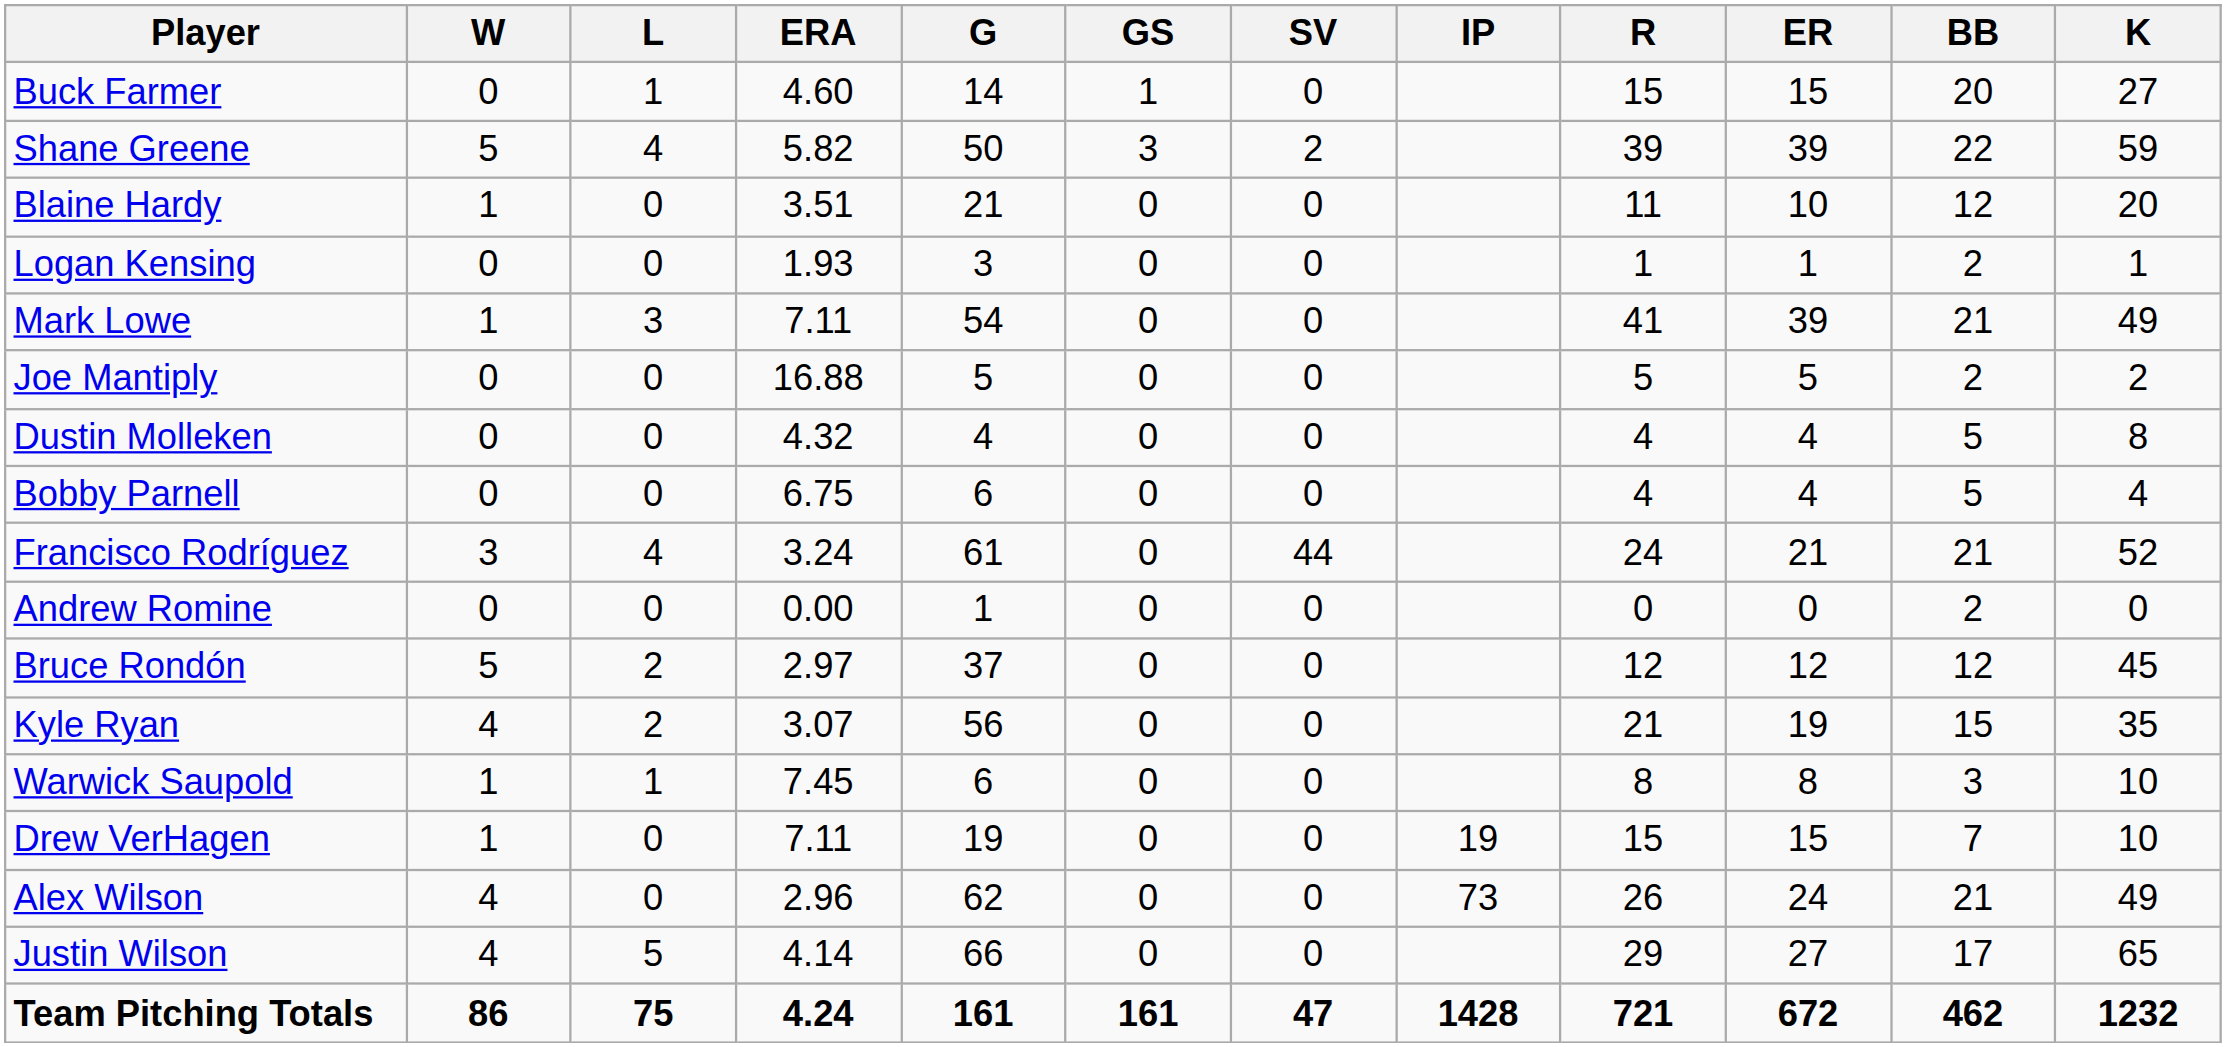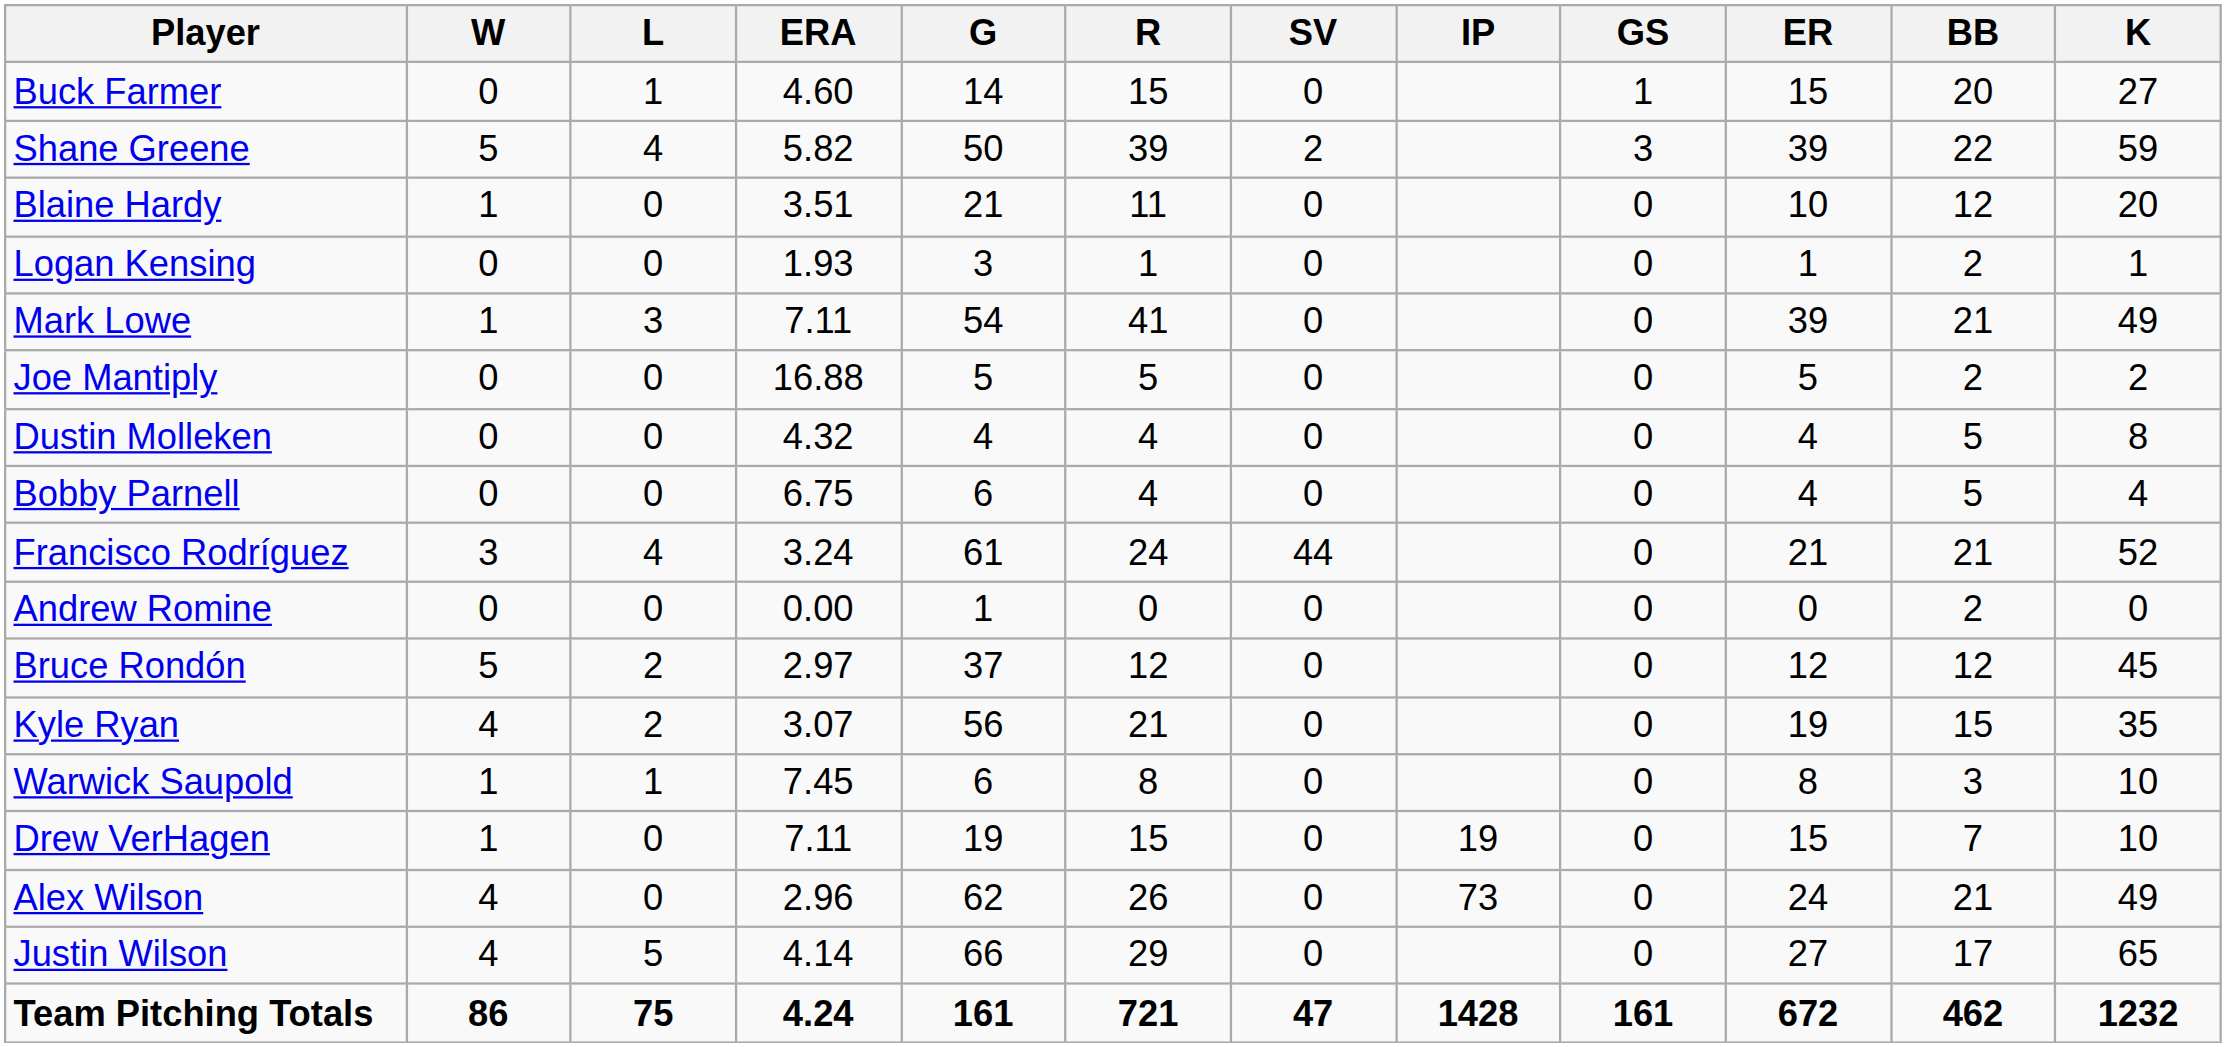columns swapped: GS <-> R
